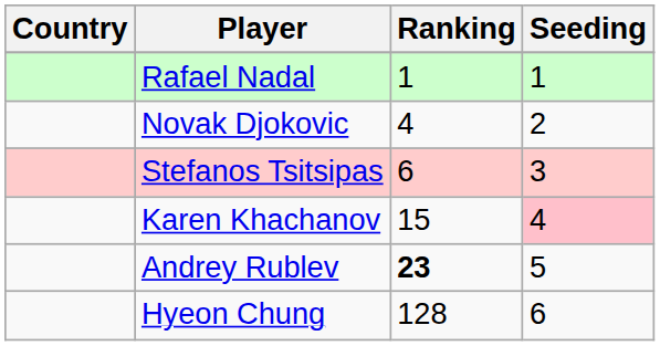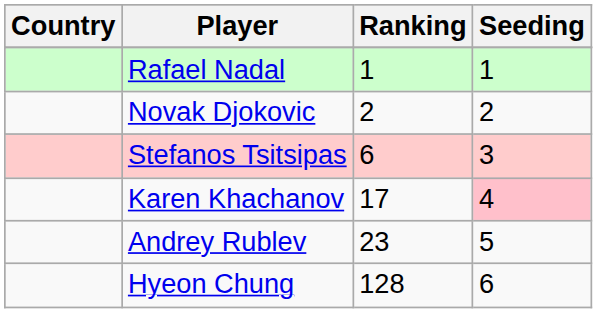Novak Djokovic | Ranking: 4 -> 2
Karen Khachanov | Ranking: 15 -> 17
Andrey Rublev | Ranking: bold -> normal
